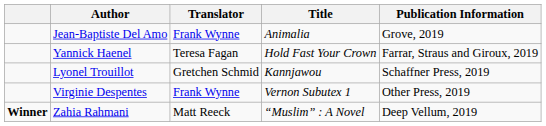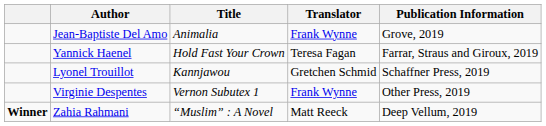columns swapped: Title <-> Translator
